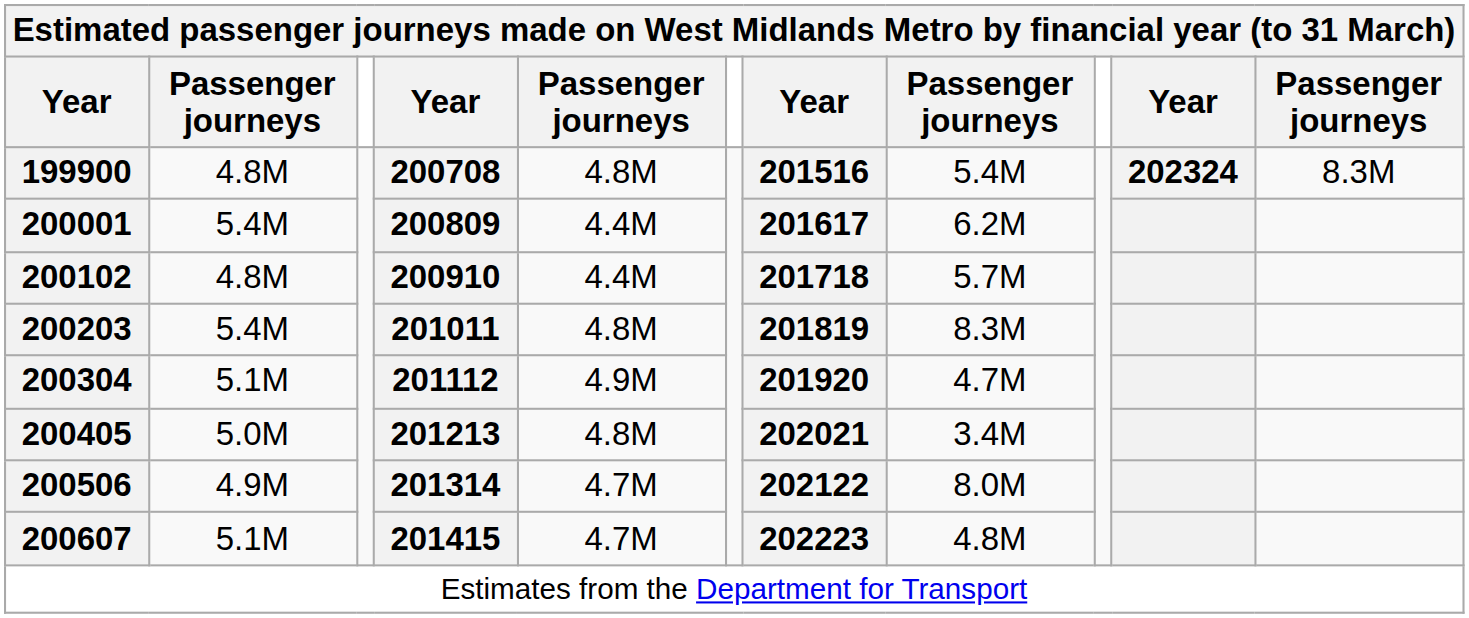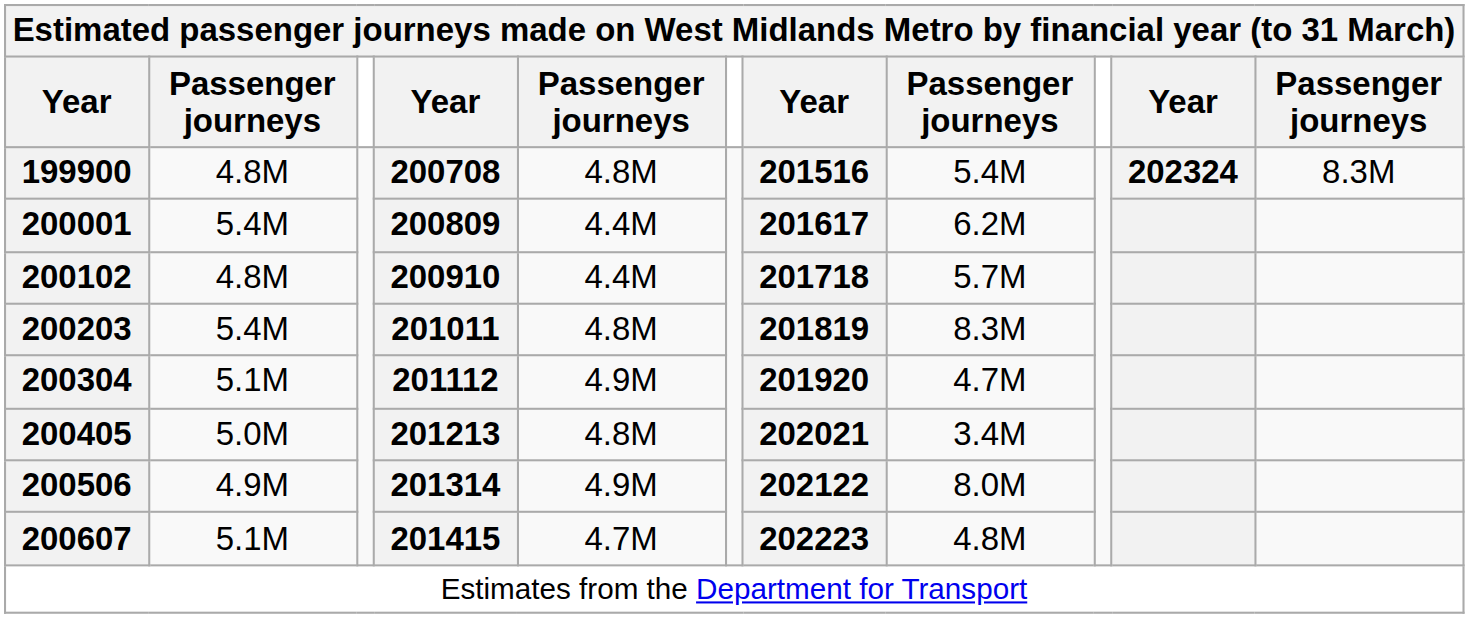200506 | column 5: 4.7M -> 4.9M
